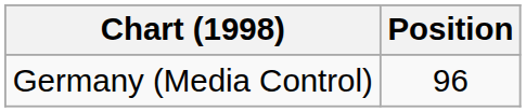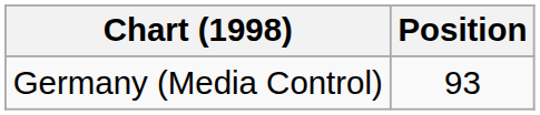Germany (Media Control) | Position: 96 -> 93
